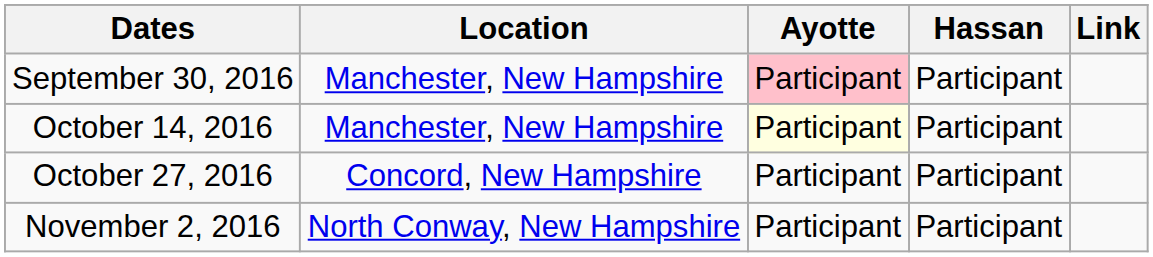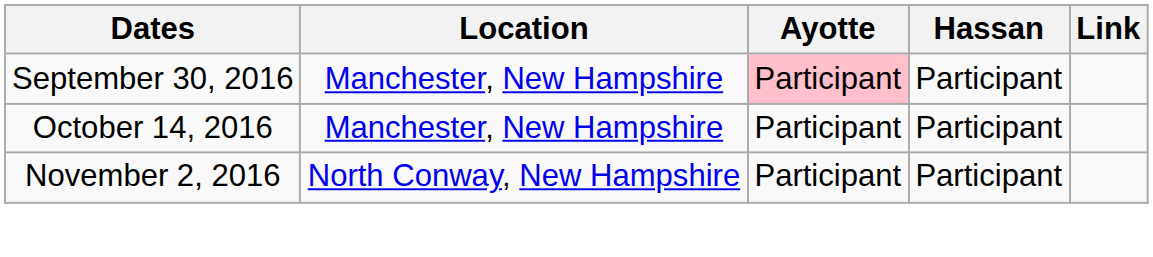October 14, 2016 | Ayotte: lightyellow background -> no background
- row: October 27, 2016 | Concord, New Hampshire | Participant | Participant
